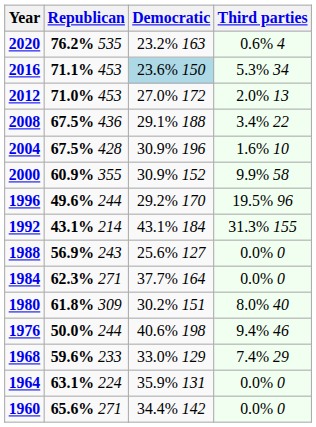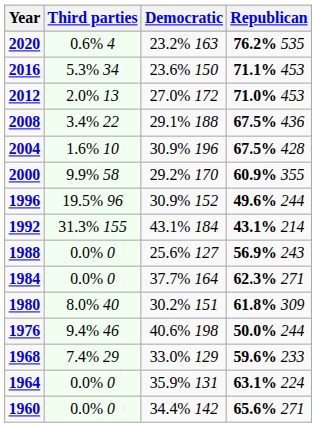columns swapped: Republican <-> Third parties
2016 | Democratic: lightblue background -> no background
2000 | Democratic: 30.9% 152 -> 29.2% 170
1996 | Democratic: 29.2% 170 -> 30.9% 152
